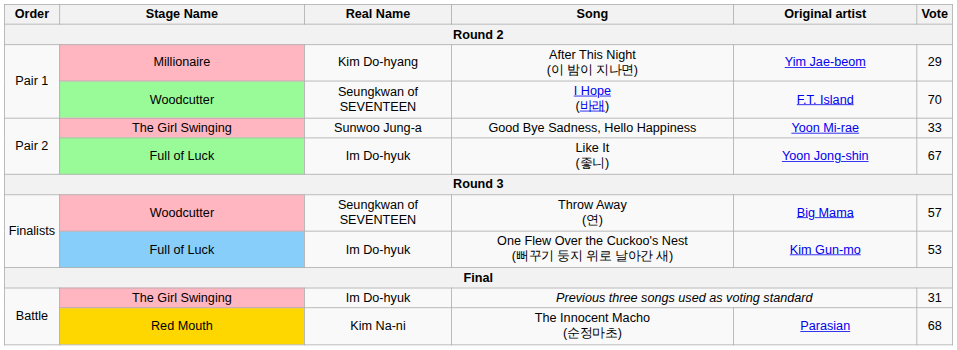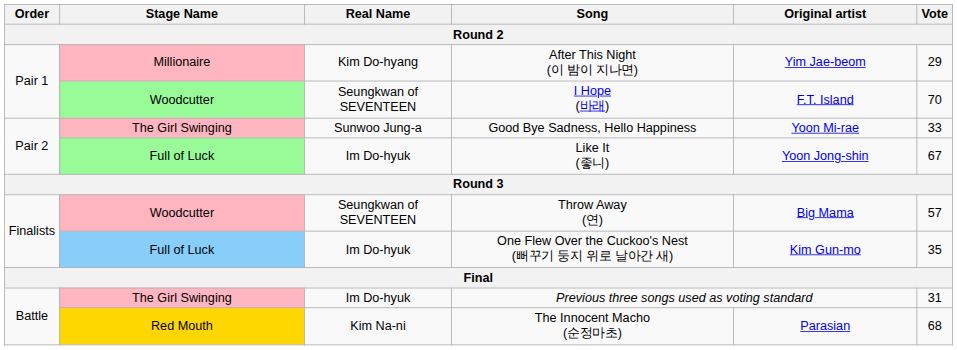One Flew Over the Cuckoo's Nest (뻐꾸기 둥지 위로 날아간 새) | Vote: 53 -> 35
